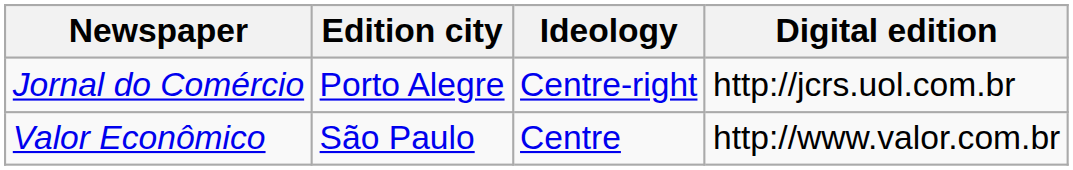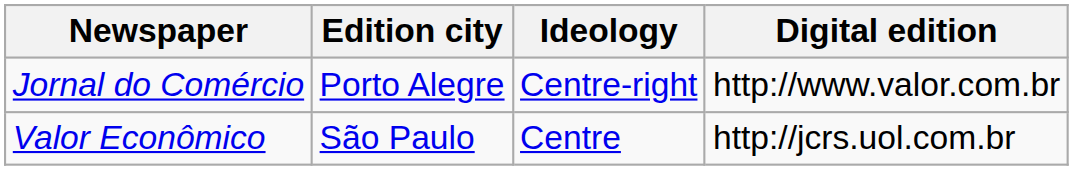Jornal do Comércio | Digital edition: http://jcrs.uol.com.br -> http://www.valor.com.br
Valor Econômico | Digital edition: http://www.valor.com.br -> http://jcrs.uol.com.br
